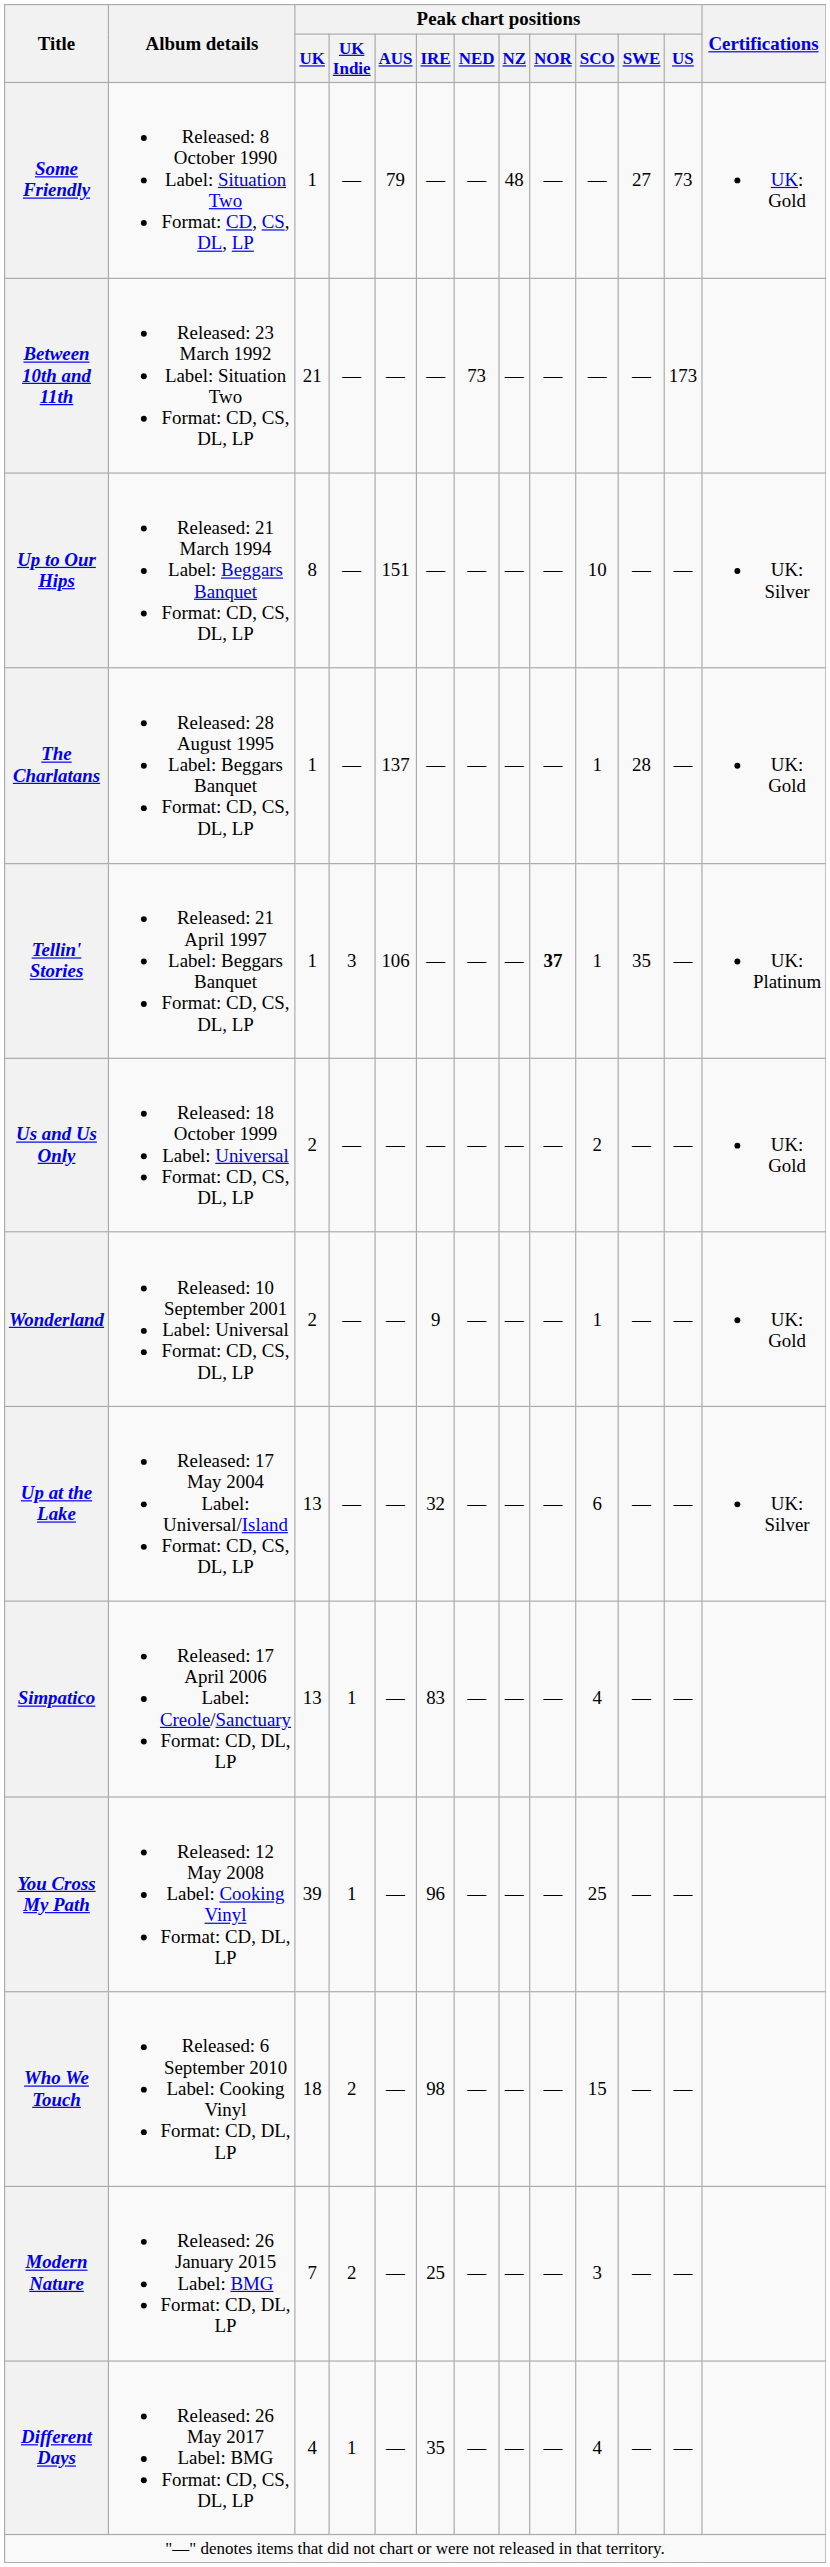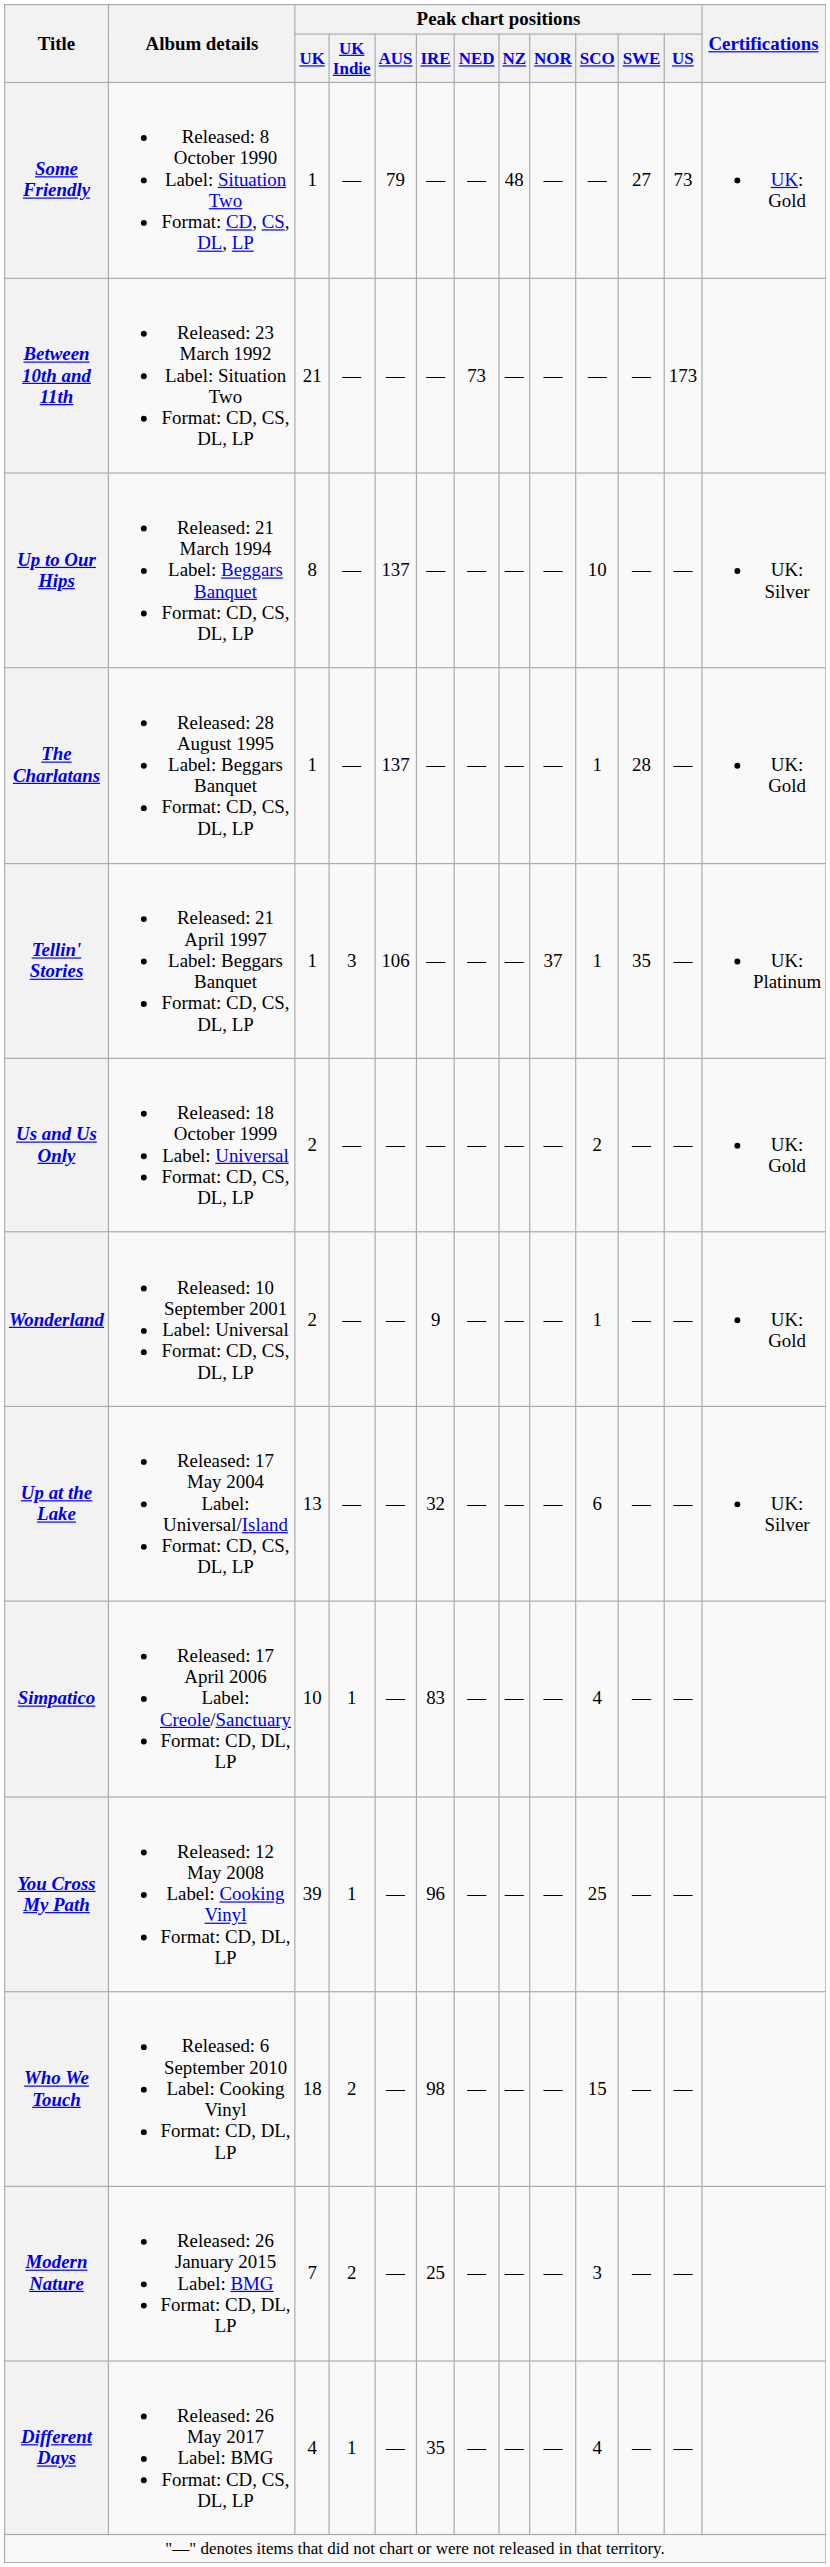Up to Our Hips | Peak chart positions / AUS: 151 -> 137
Tellin' Stories | Peak chart positions / NOR: bold -> normal
Simpatico | Peak chart positions / UK: 13 -> 10
